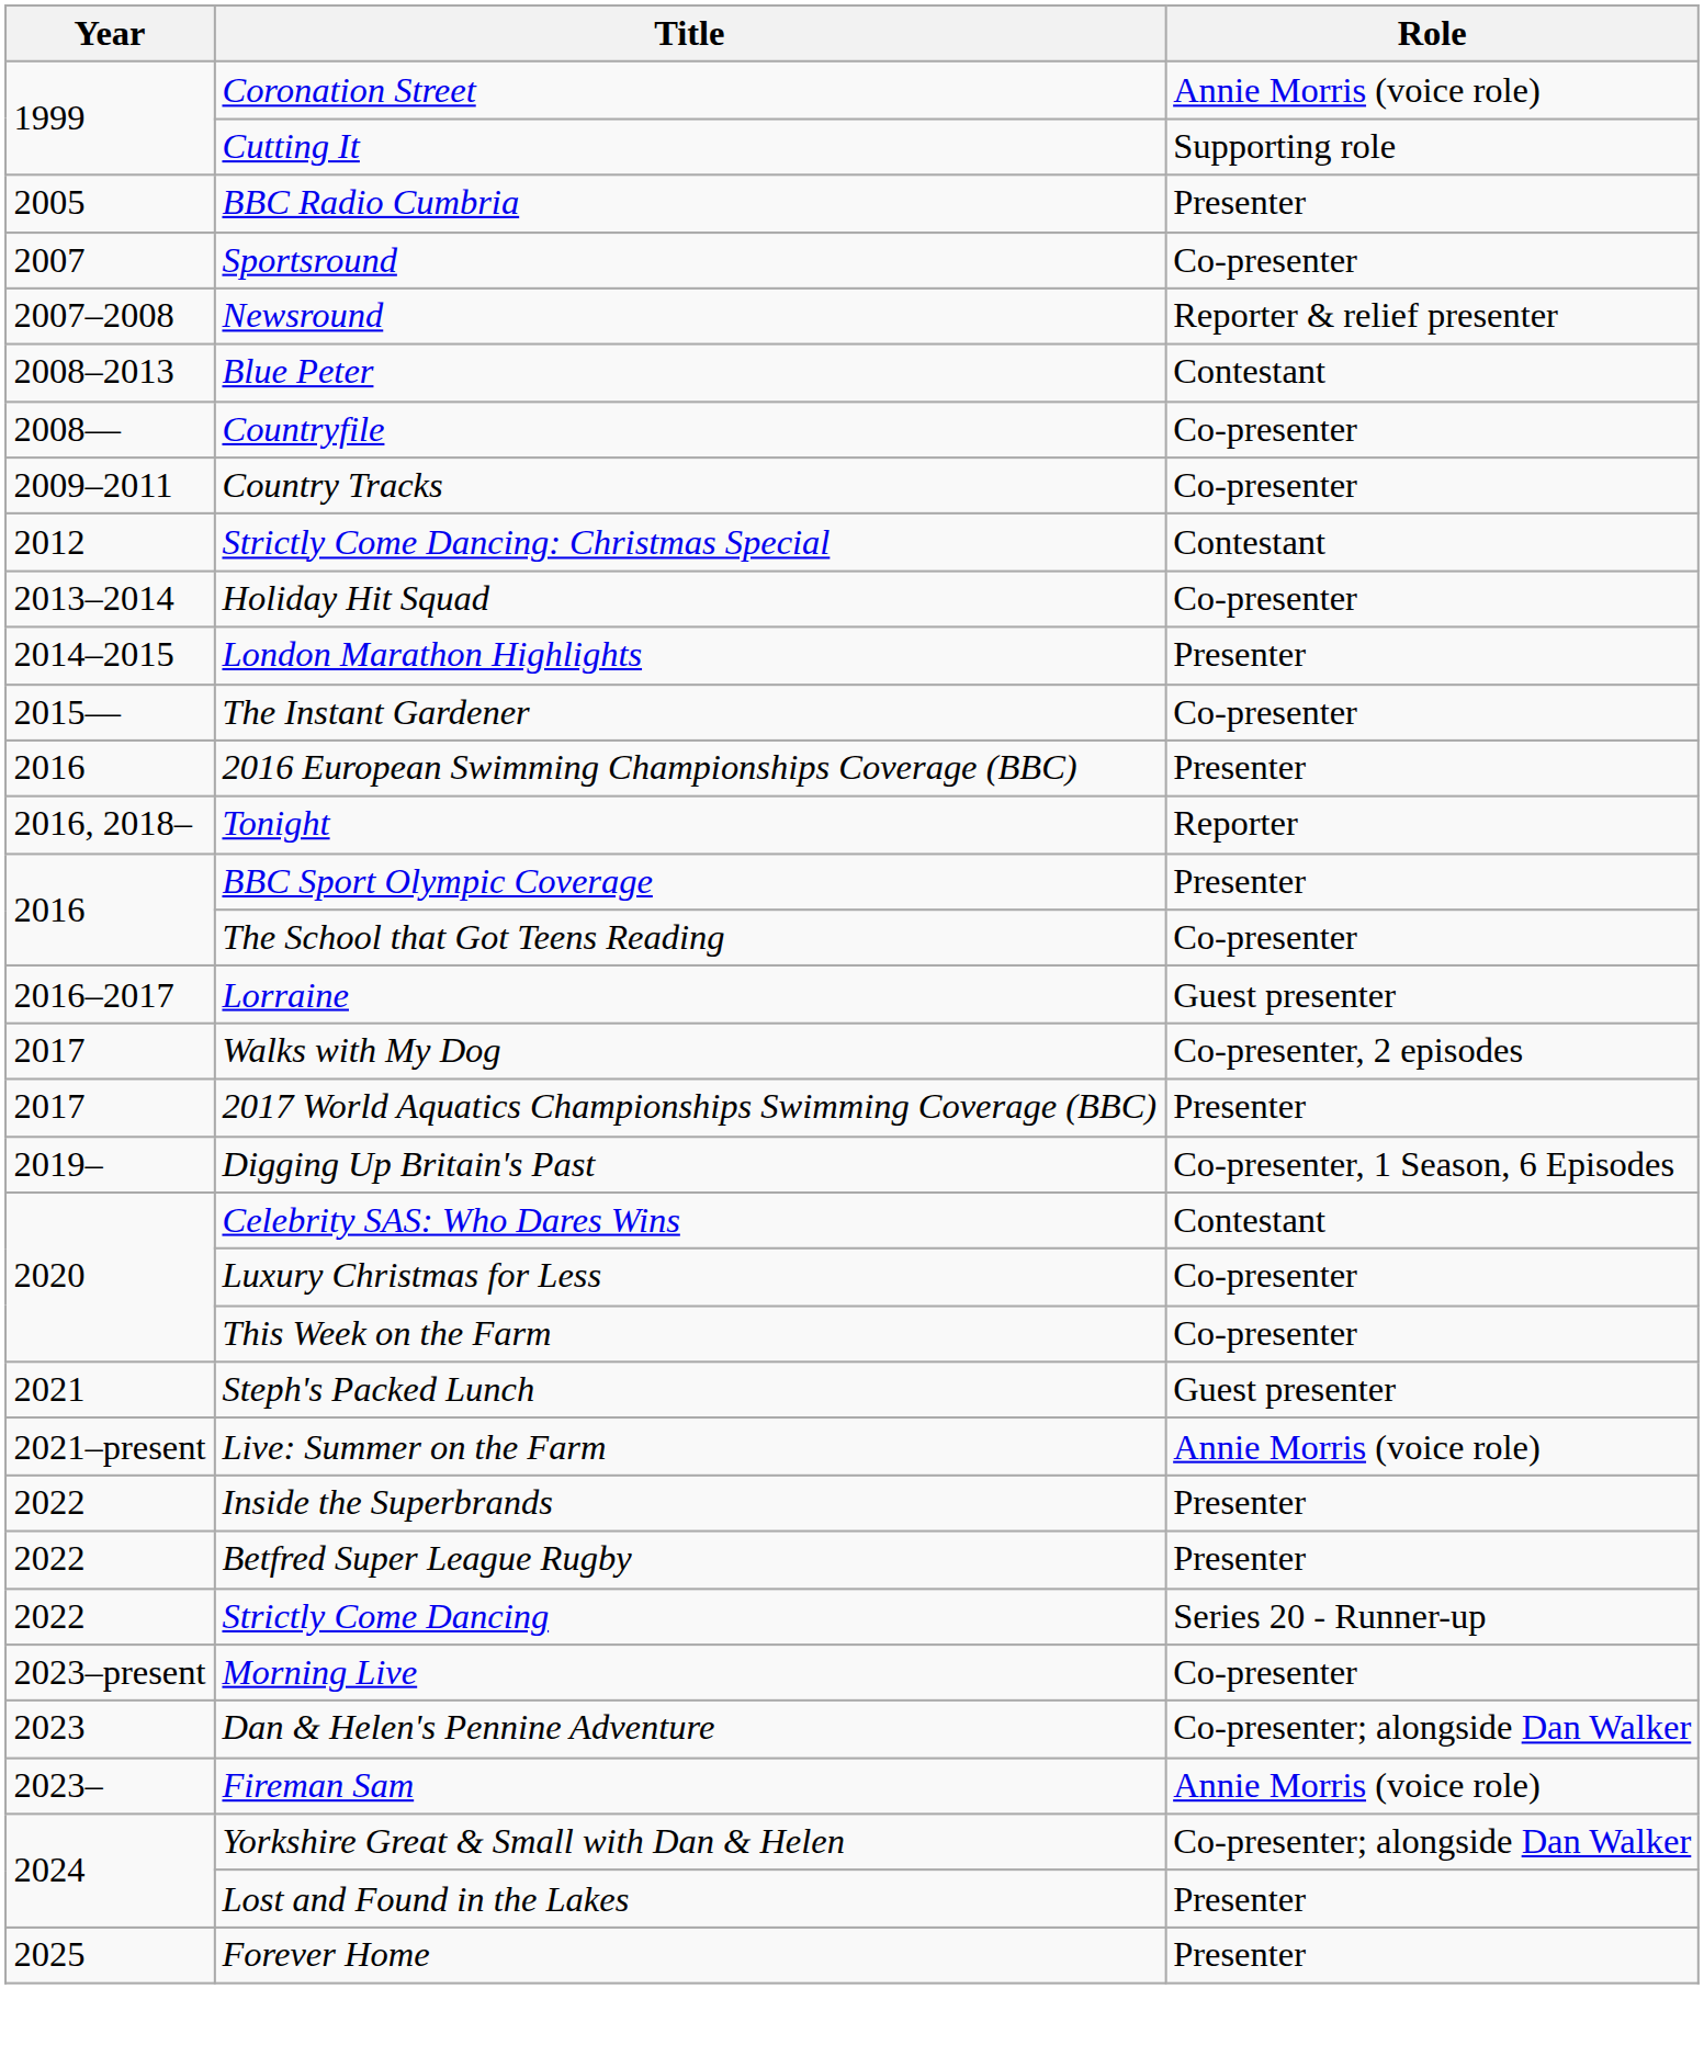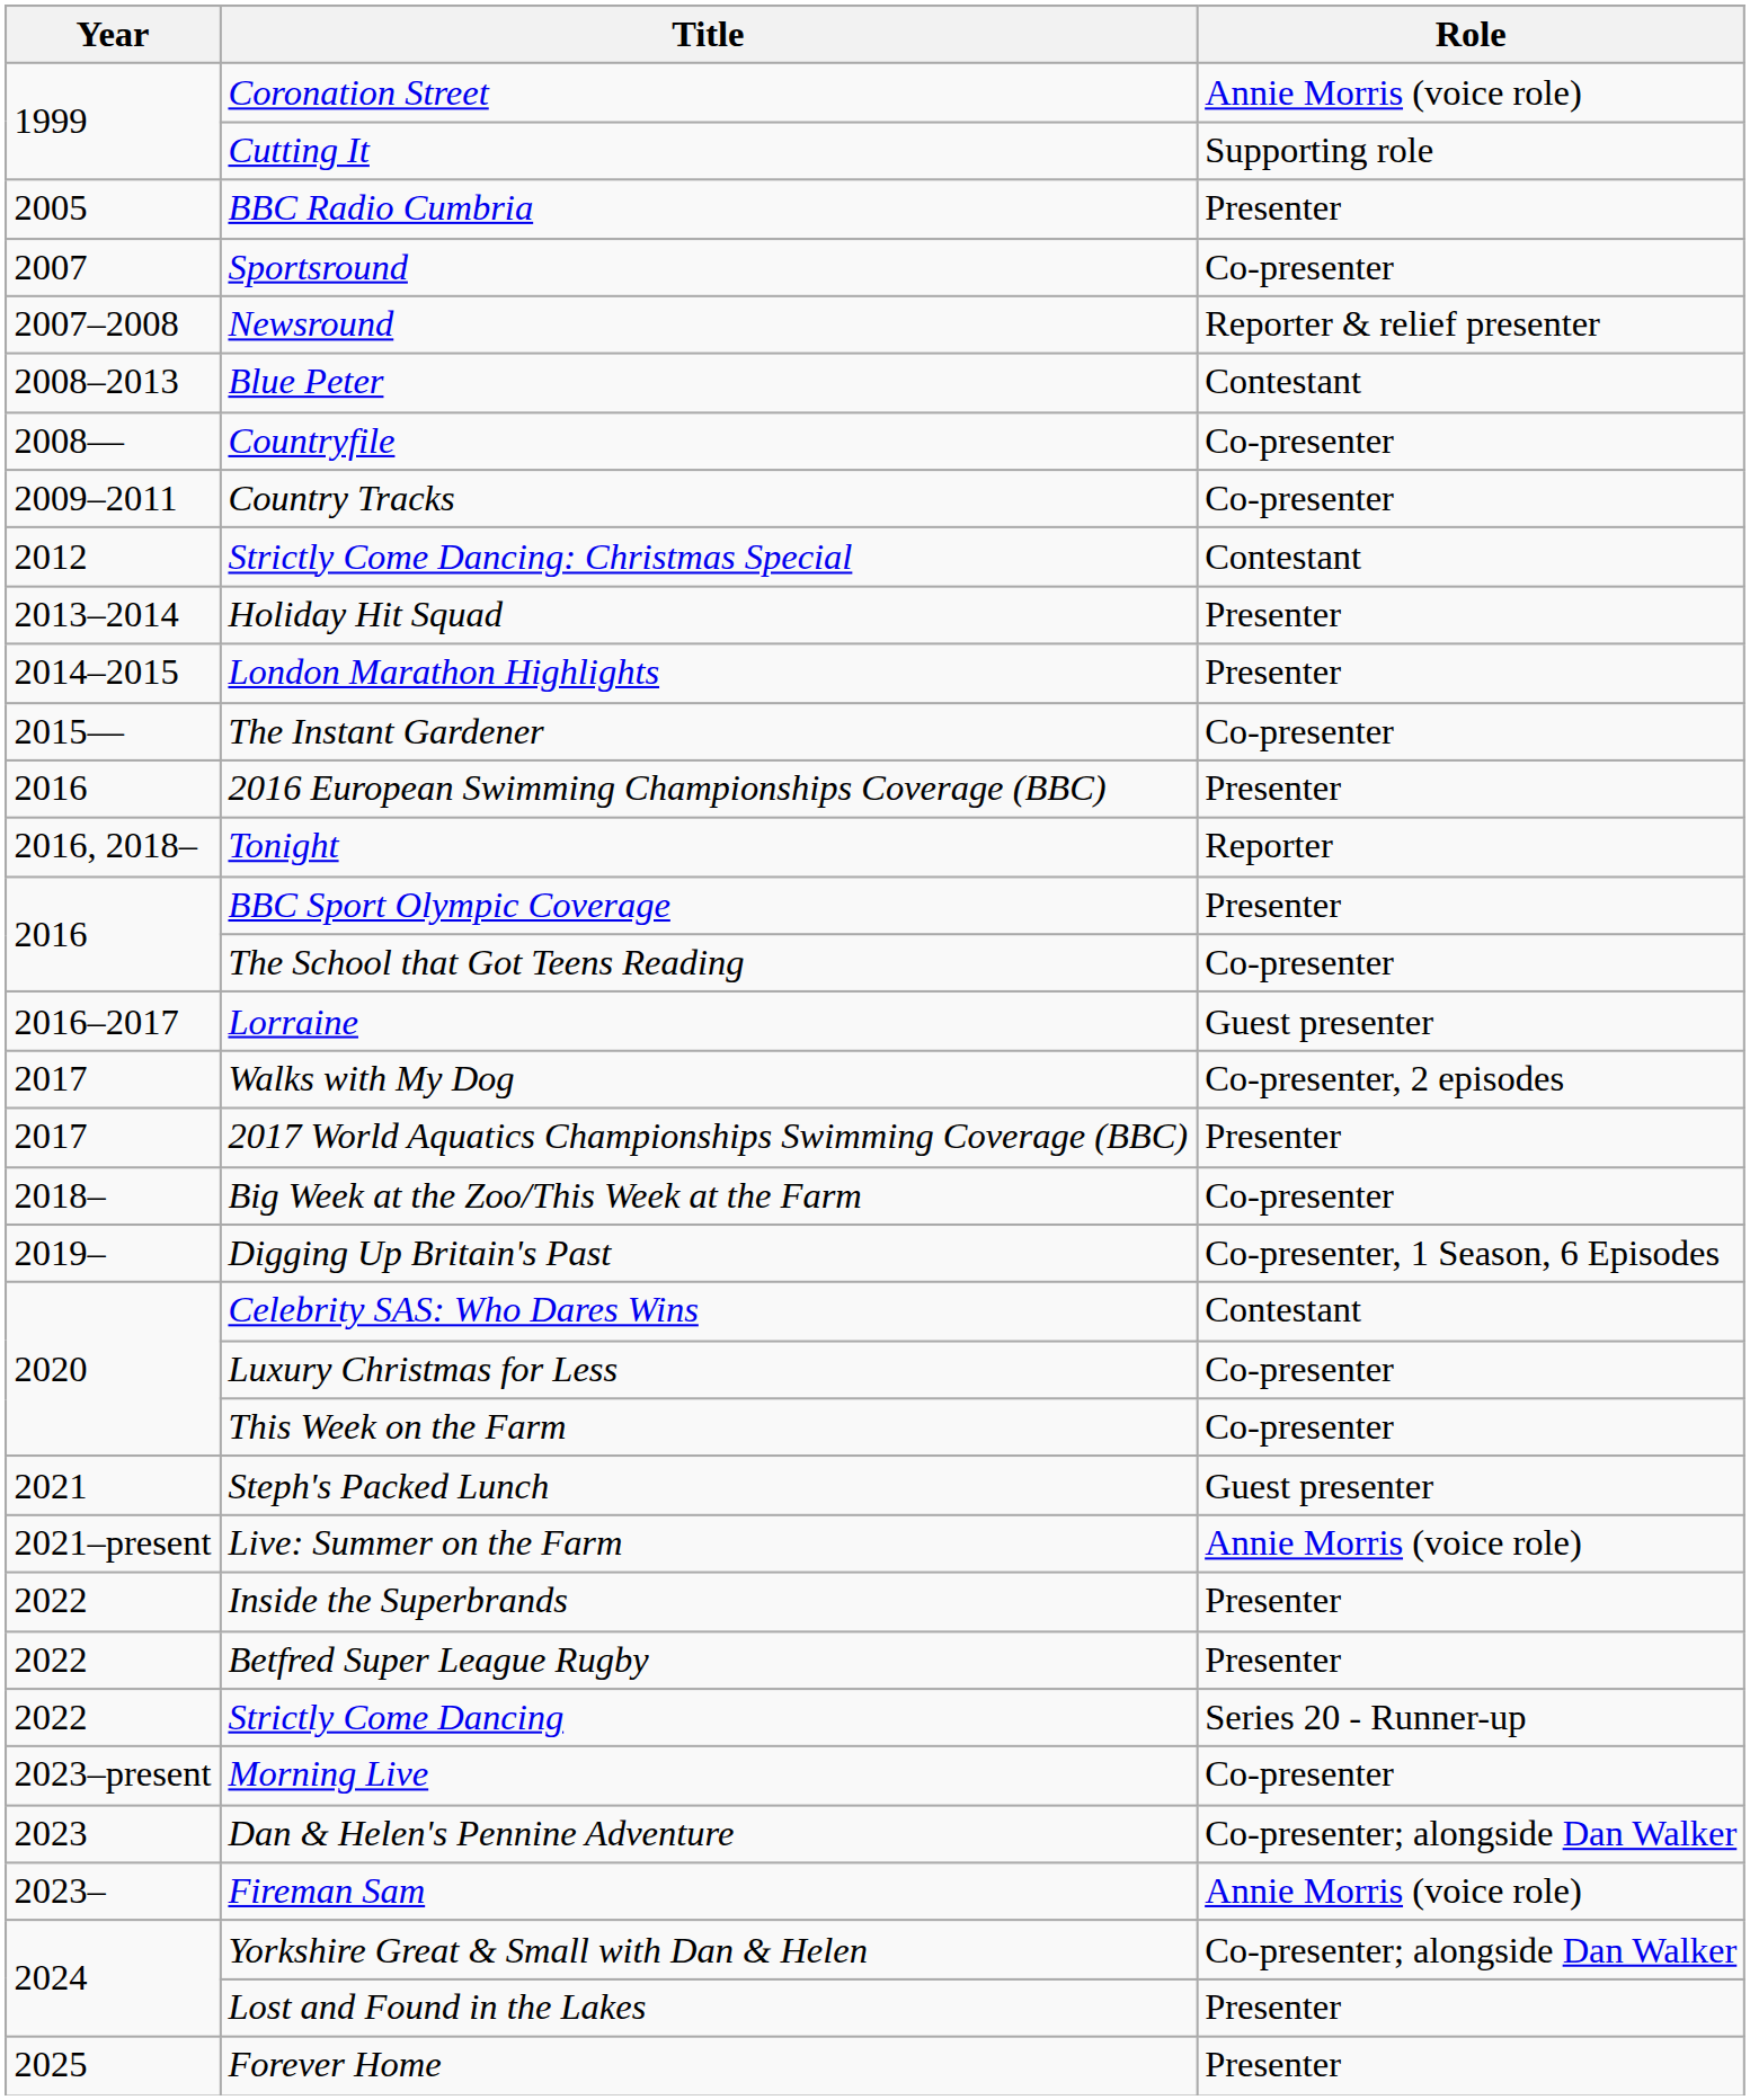Holiday Hit Squad | Role: Co-presenter -> Presenter
+ row: 2018– | Big Week at the Zoo/This Week at the Farm | Co-presenter
